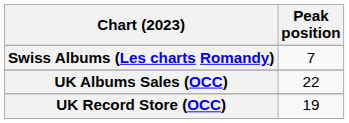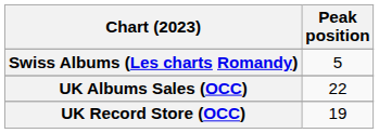Swiss Albums (Les charts Romandy) | Peak position: 7 -> 5
